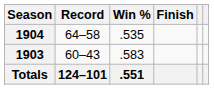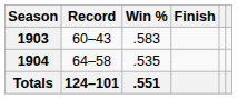rows swapped: 1903 <-> 1904
